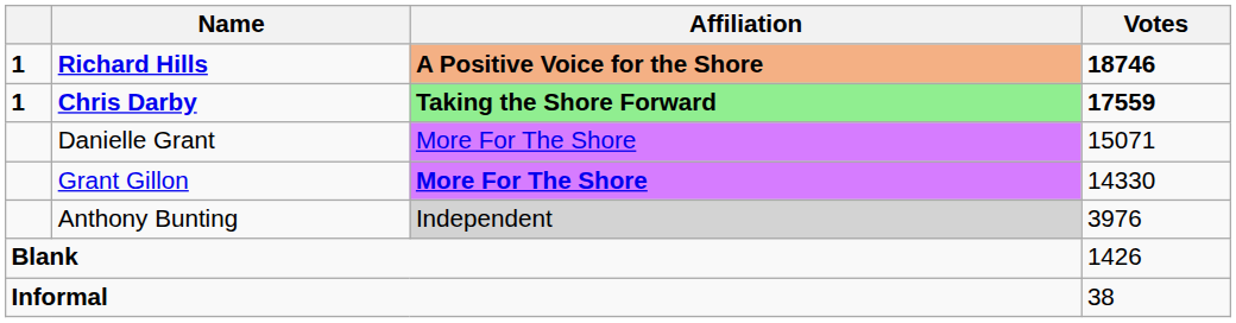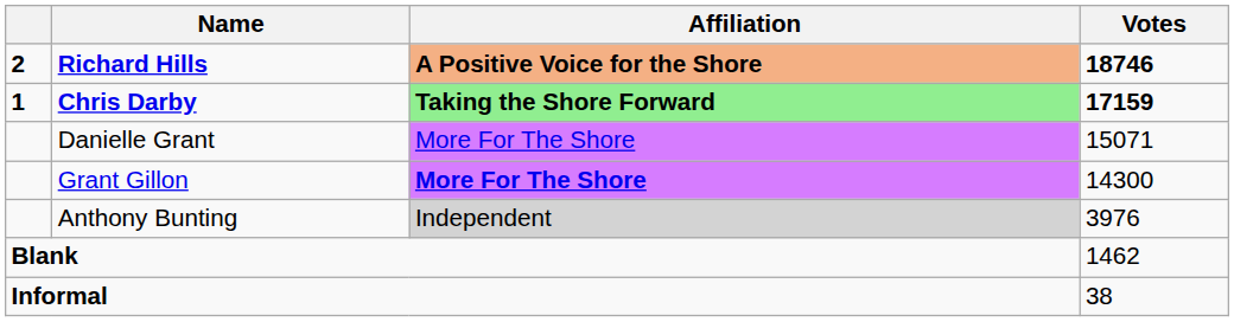Richard Hills | column 1: 1 -> 2
Chris Darby | Votes: 17559 -> 17159
Grant Gillon | Votes: 14330 -> 14300
Blank | Votes: 1426 -> 1462
